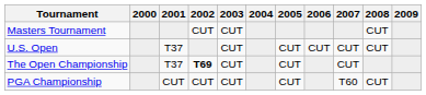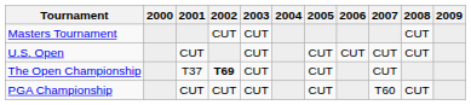U.S. Open | 2001: T37 -> CUT
